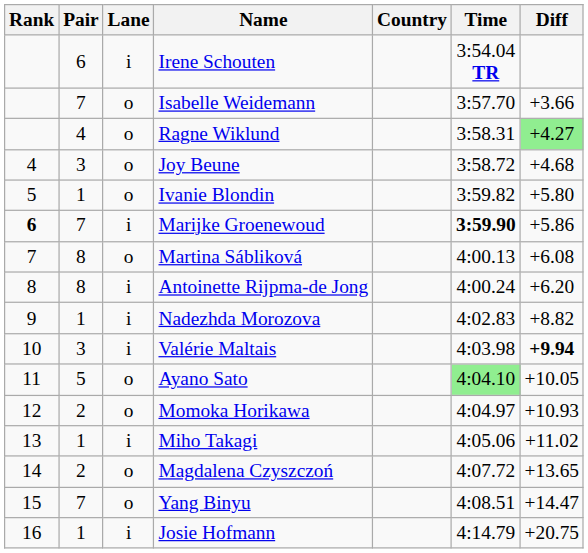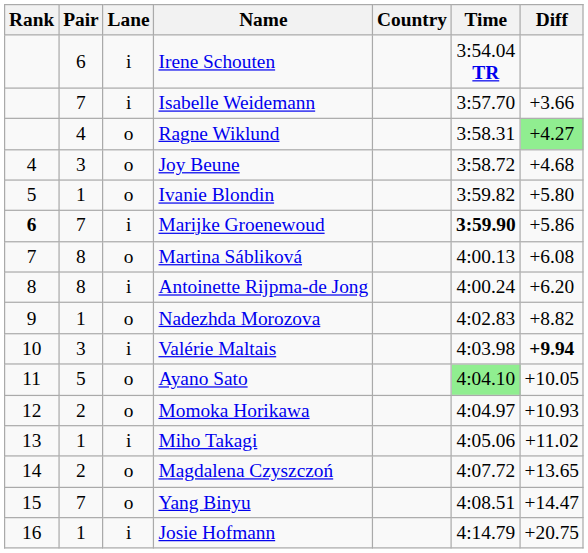Isabelle Weidemann | Lane: o -> i
Nadezhda Morozova | Lane: i -> o
